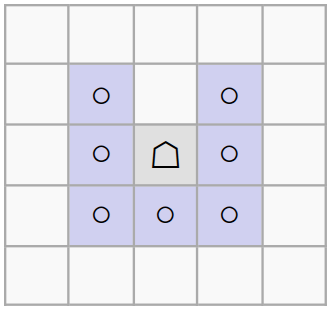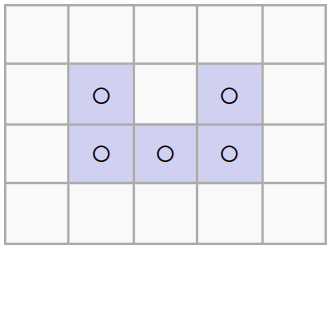- row: ○ | ☖ | ○
